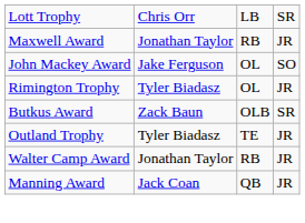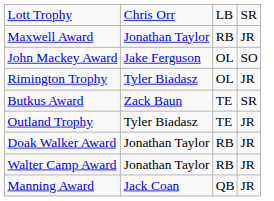Butkus Award | column 3: OLB -> TE
+ row: Doak Walker Award | Jonathan Taylor | RB | JR
